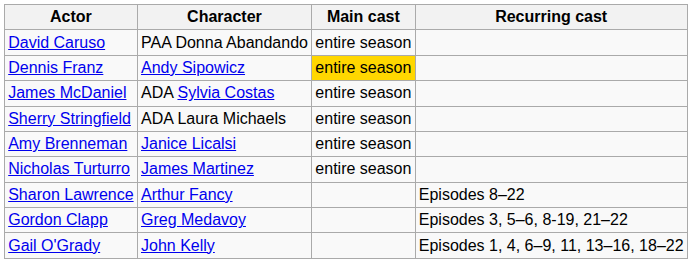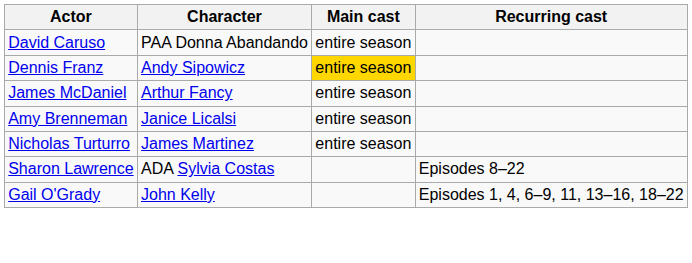James McDaniel | Character: ADA Sylvia Costas -> Arthur Fancy
- row: Sherry Stringfield | ADA Laura Michaels | entire season
Sharon Lawrence | Character: Arthur Fancy -> ADA Sylvia Costas
- row: Gordon Clapp | Greg Medavoy | Episodes 3, 5–6, 8-19, 21–22
